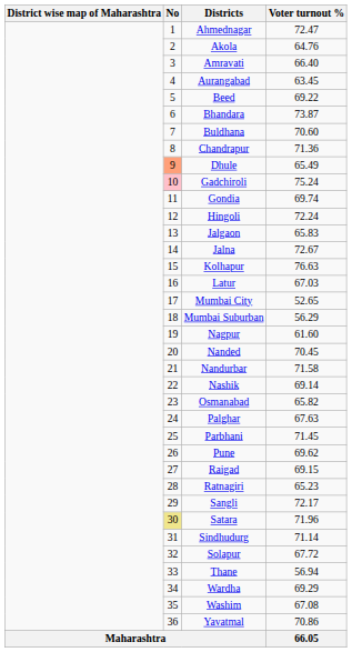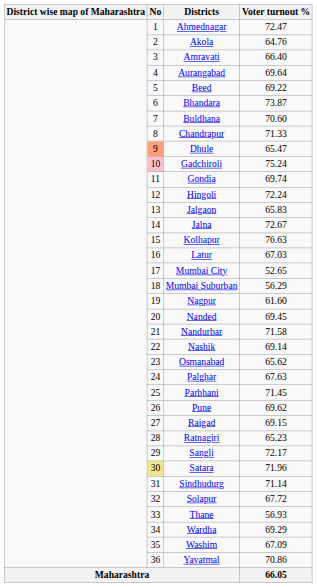Aurangabad | Voter turnout %: 63.45 -> 69.64
Chandrapur | Voter turnout %: 71.36 -> 71.33
Dhule | Voter turnout %: 65.49 -> 65.47
Nanded | Voter turnout %: 70.45 -> 69.45
Osmanabad | Voter turnout %: 65.82 -> 65.62
Thane | Voter turnout %: 56.94 -> 56.93
Washim | Voter turnout %: 67.08 -> 67.09
